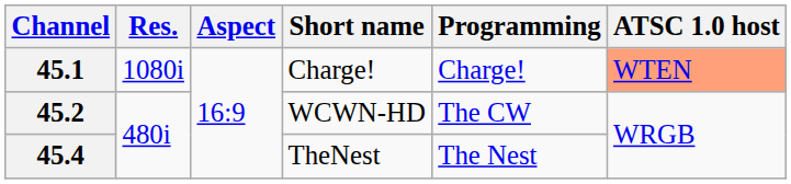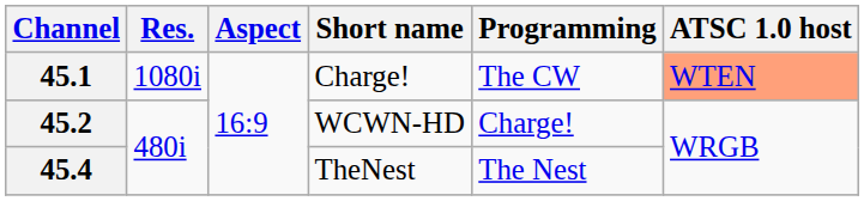45.1 | Programming: Charge! -> The CW
45.2 | Programming: The CW -> Charge!
